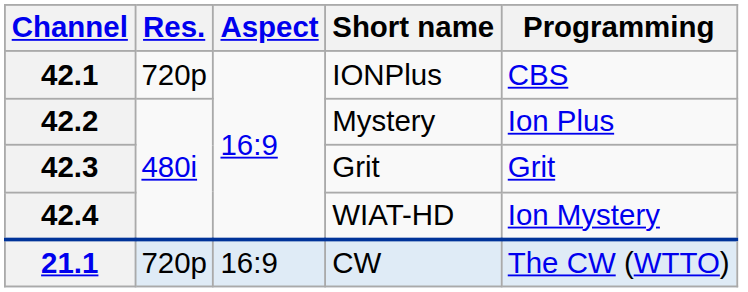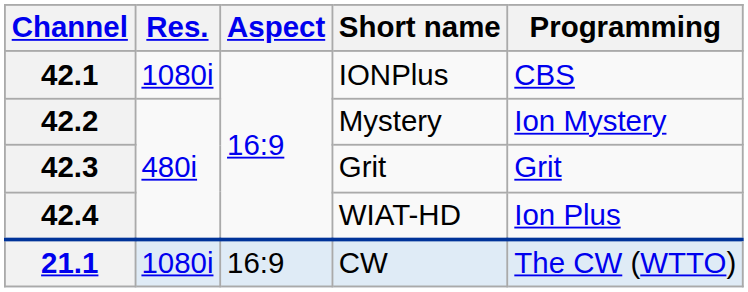42.1 | Res.: 720p -> 1080i
42.2 | Programming: Ion Plus -> Ion Mystery
42.4 | Programming: Ion Mystery -> Ion Plus
21.1 | Res.: 720p -> 1080i
